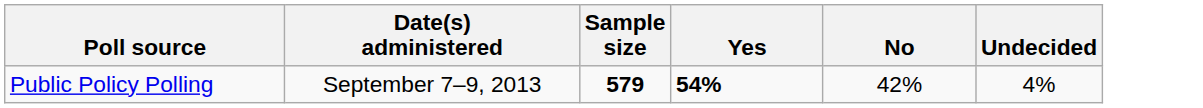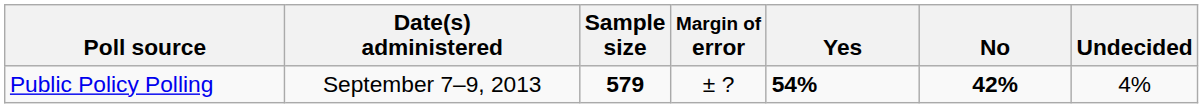+ column: Margin of error | ± ?
Public Policy Polling | No: normal -> bold
